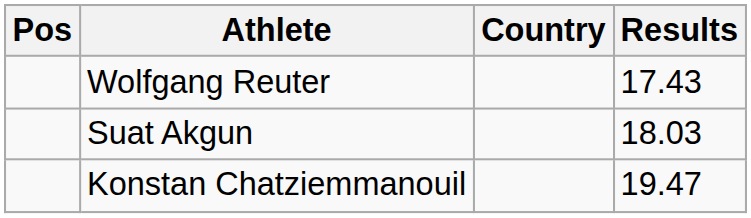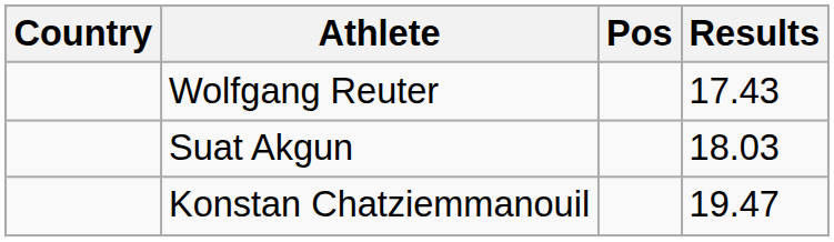columns swapped: Pos <-> Country
